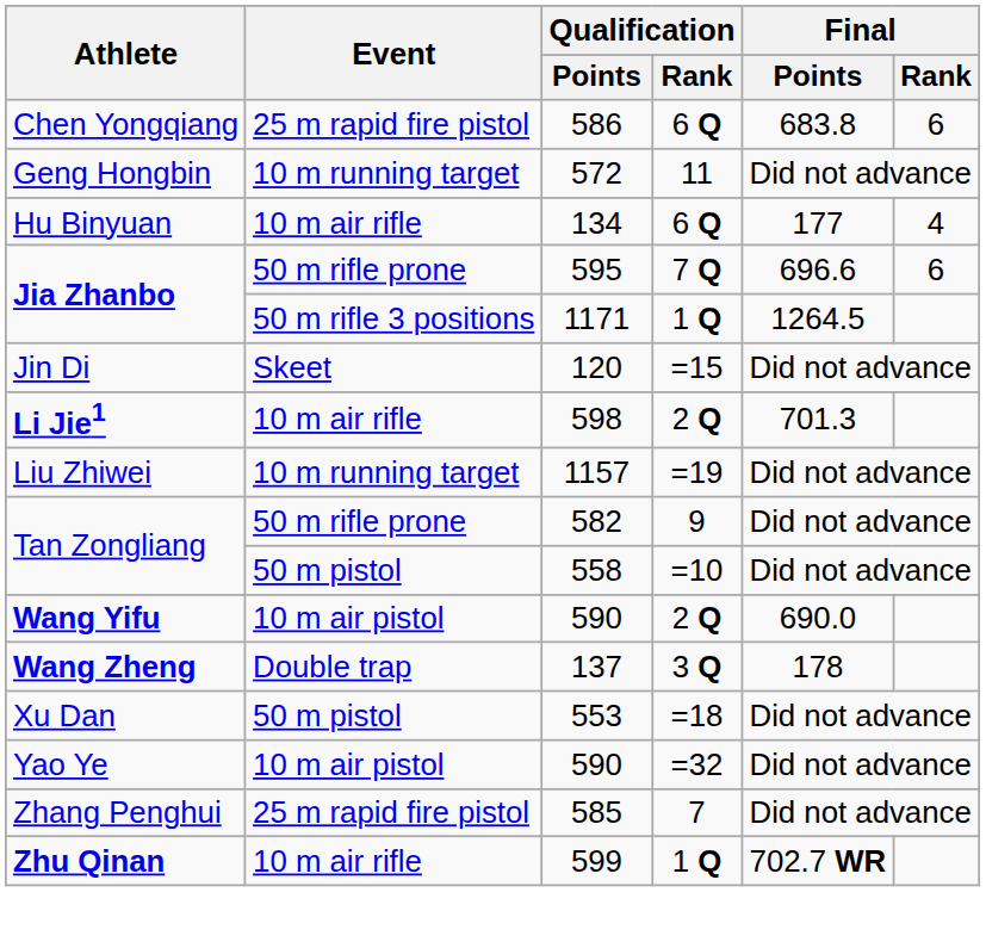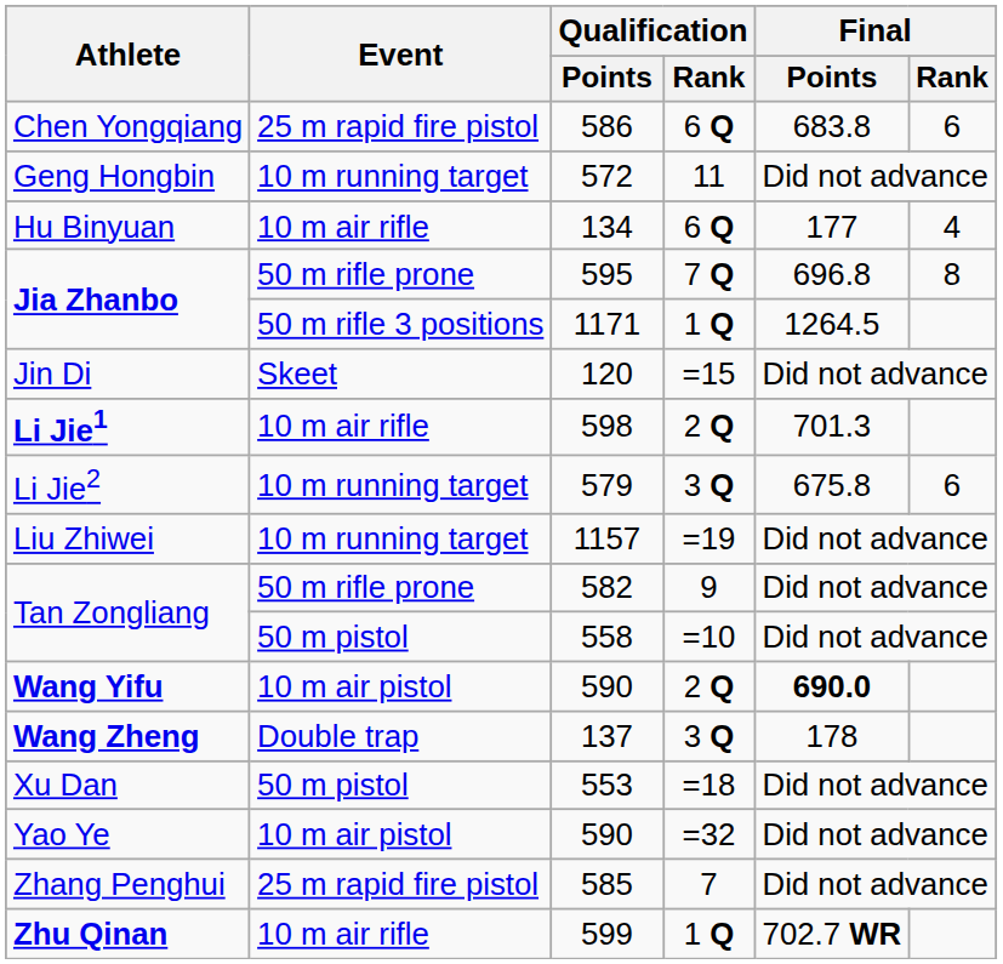595 | Final / Points: 696.6 -> 696.8
595 | Final / Rank: 6 -> 8
+ row: Li Jie2 | 10 m running target | 579 | 3 Q | 675.8 | 6
Wang Yifu / 590 | Final / Points: normal -> bold
